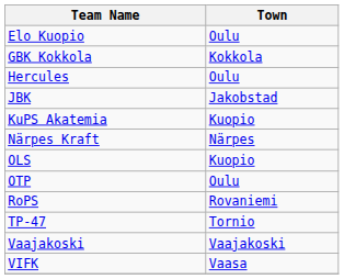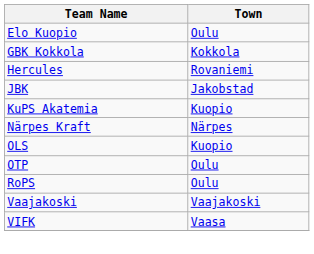Hercules | Town: Oulu -> Rovaniemi
RoPS | Town: Rovaniemi -> Oulu
- row: TP-47 | Tornio
